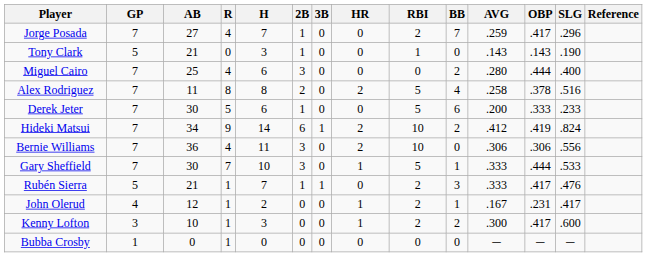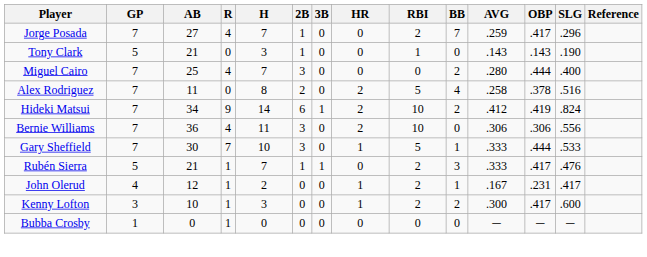Miguel Cairo | H: 6 -> 7
Alex Rodriguez | R: 8 -> 0
- row: Derek Jeter | 7 | 30 | 5 | 6 | 1 | 0 | 0 | 5 | 6 | .200 | .333 | .233
